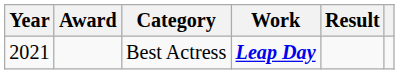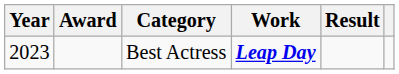Best Actress | Year: 2021 -> 2023
